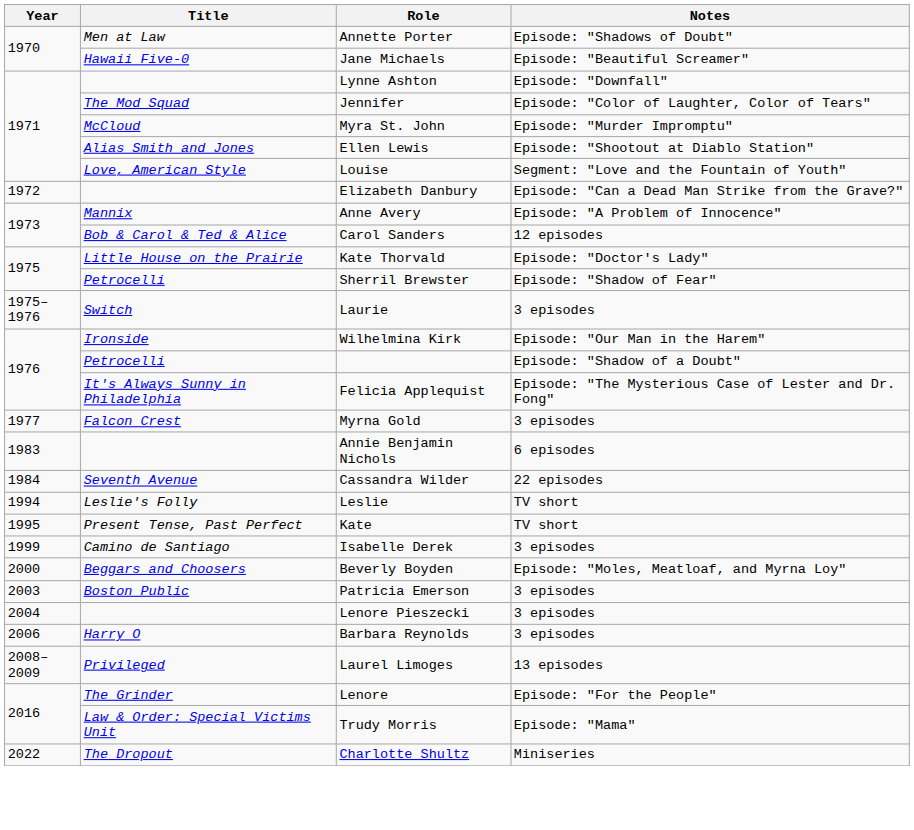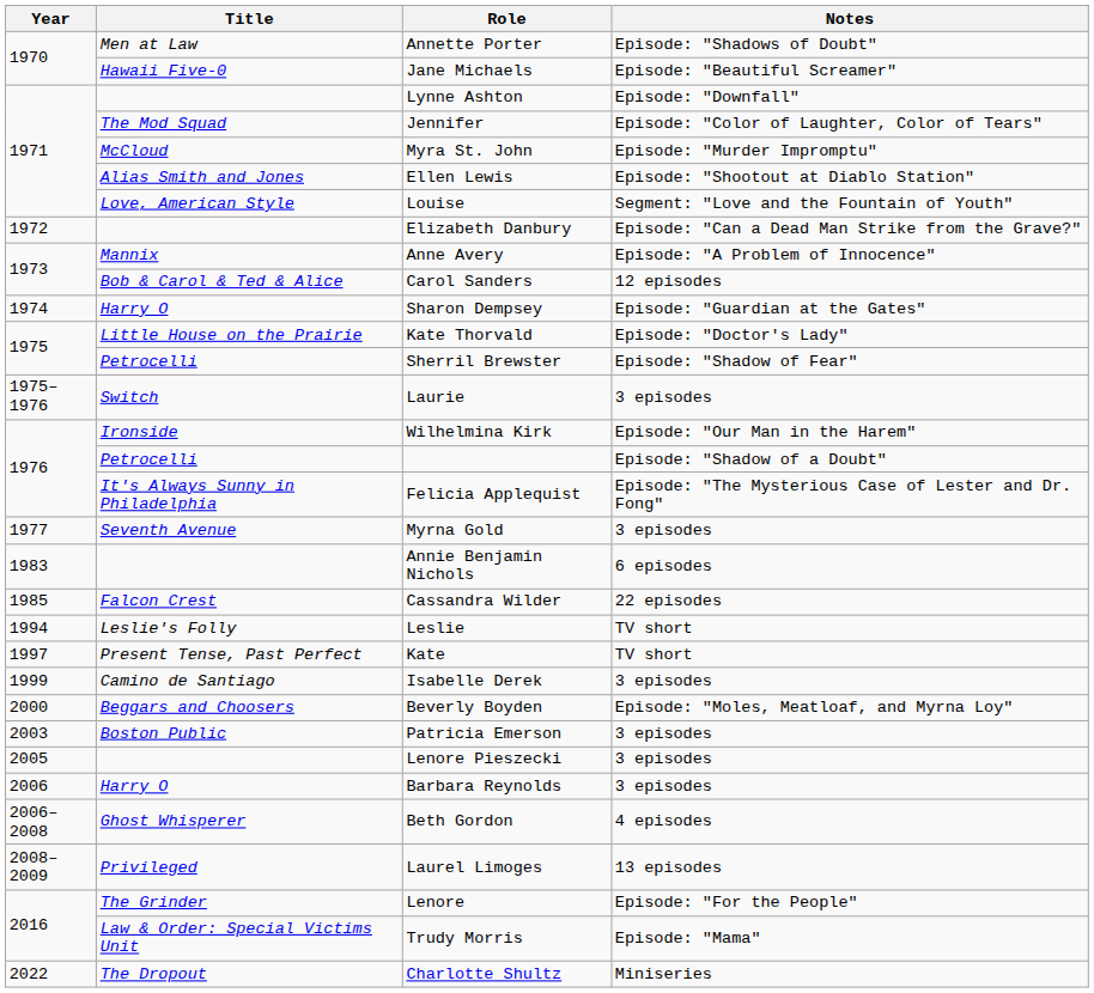+ row: 1974 | Harry O | Sharon Dempsey | Episode: "Guardian at the Gates"
Myrna Gold | Title: Falcon Crest -> Seventh Avenue
Cassandra Wilder | Year: 1984 -> 1985
Cassandra Wilder | Title: Seventh Avenue -> Falcon Crest
Kate | Year: 1995 -> 1997
Lenore Pieszecki | Year: 2004 -> 2005
+ row: 2006–2008 | Ghost Whisperer | Beth Gordon | 4 episodes
